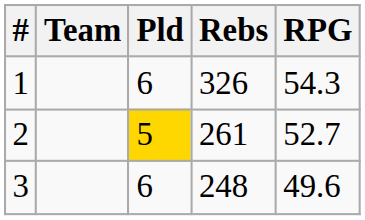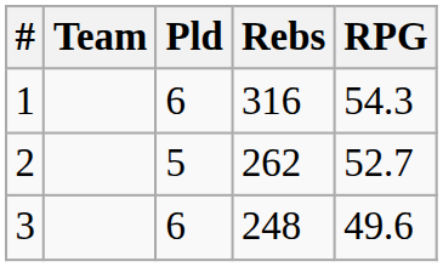1 | Rebs: 326 -> 316
2 | Pld: gold background -> no background
2 | Rebs: 261 -> 262
